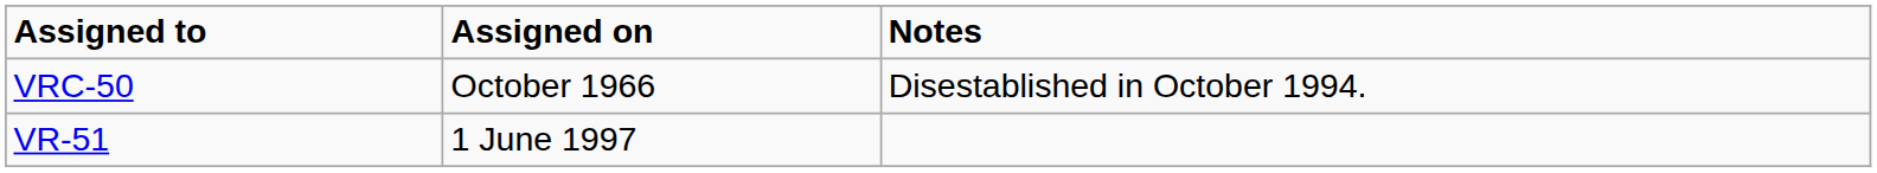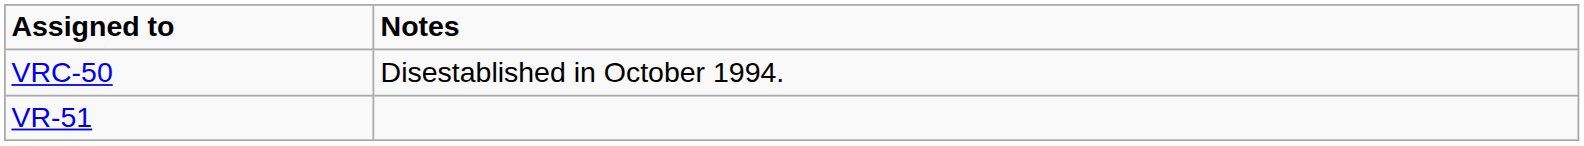- column: Assigned on | October 1966 | 1 June 1997
